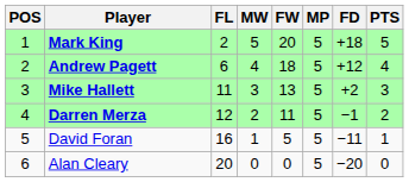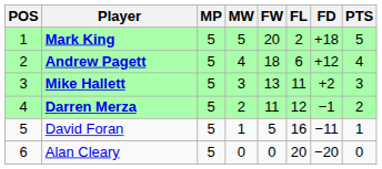columns swapped: MP <-> FL
